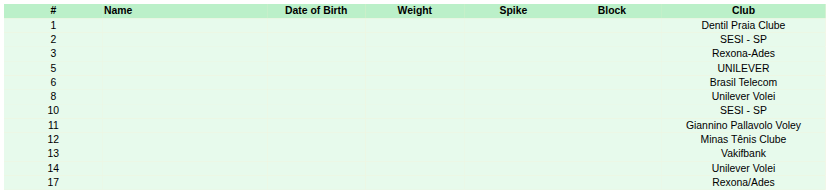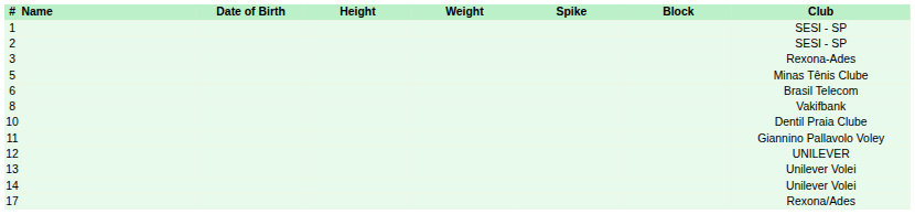+ column: Height
1 | Club: Dentil Praia Clube -> SESI - SP
5 | Club: UNILEVER -> Minas Tênis Clube
8 | Club: Unilever Volei -> Vakifbank
10 | Club: SESI - SP -> Dentil Praia Clube
12 | Club: Minas Tênis Clube -> UNILEVER
13 | Club: Vakifbank -> Unilever Volei
